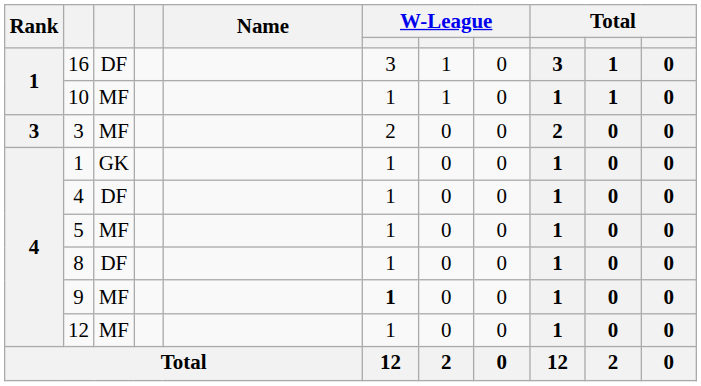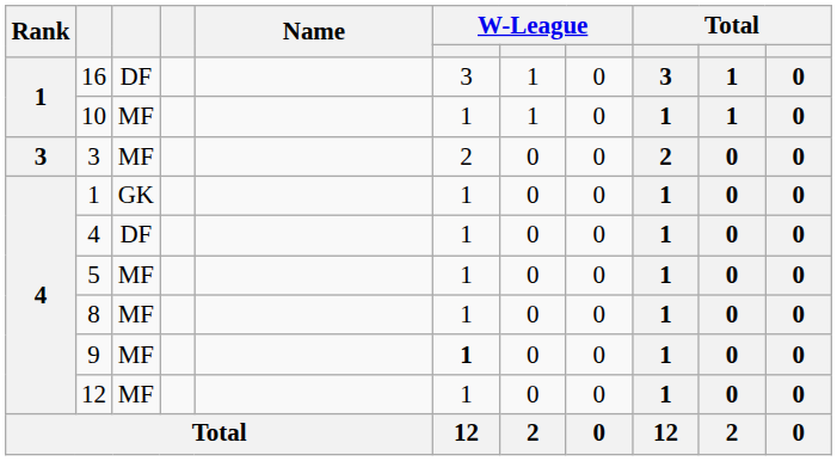8 | column 3: DF -> MF
